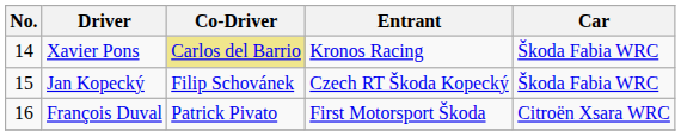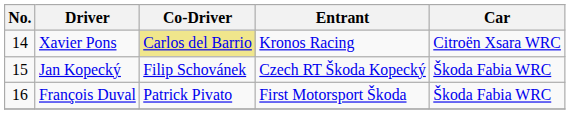Xavier Pons | Car: Škoda Fabia WRC -> Citroën Xsara WRC
François Duval | Car: Citroën Xsara WRC -> Škoda Fabia WRC
